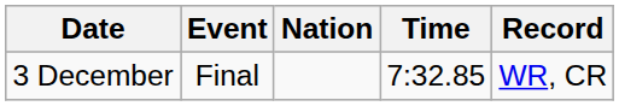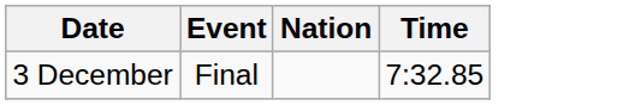- column: Record | WR, CR
